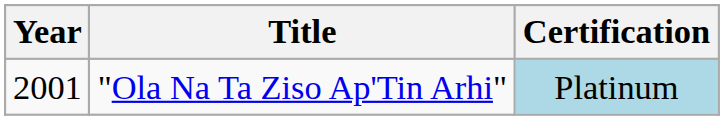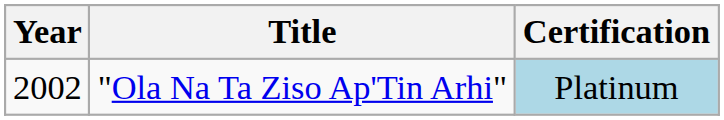"Ola Na Ta Ziso Ap'Tin Arhi" | Year: 2001 -> 2002
